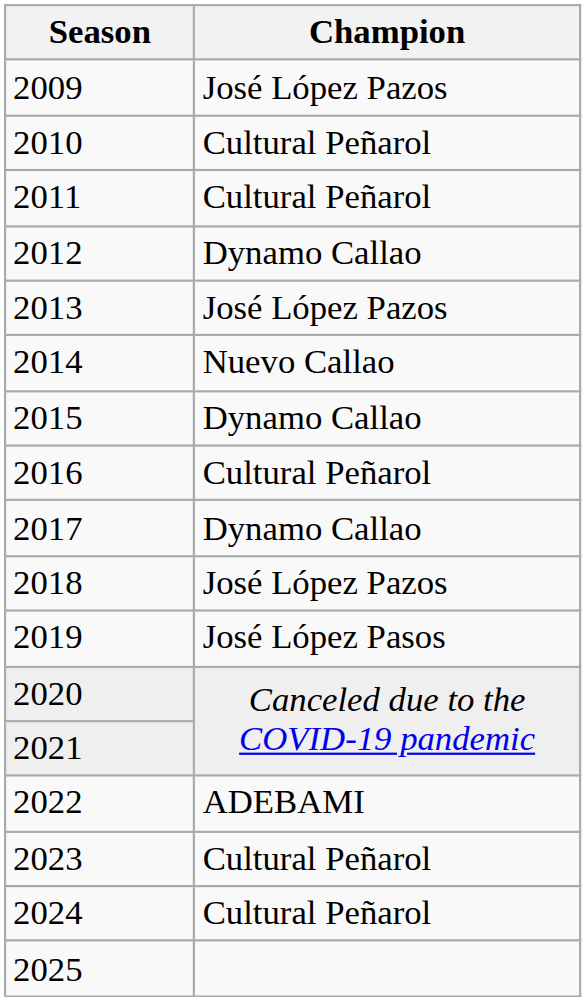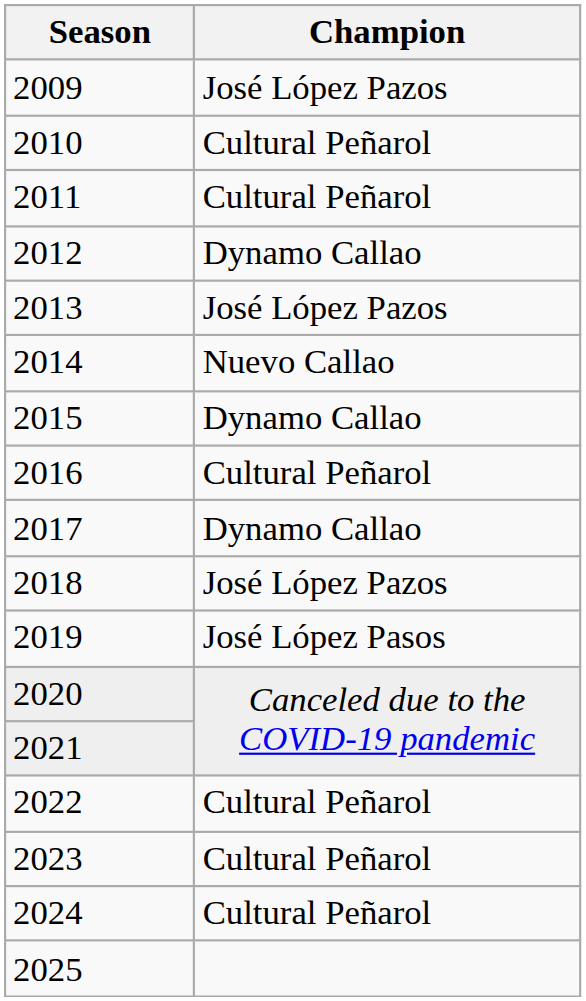2022 | Champion: ADEBAMI -> Cultural Peñarol
